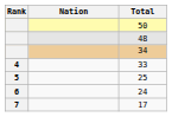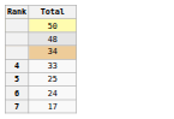- column: Nation
